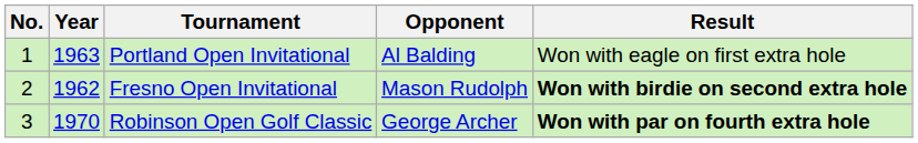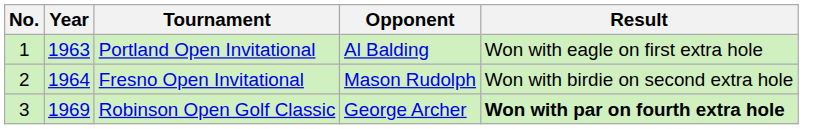Fresno Open Invitational | Year: 1962 -> 1964
Fresno Open Invitational | Result: bold -> normal
Robinson Open Golf Classic | Year: 1970 -> 1969
